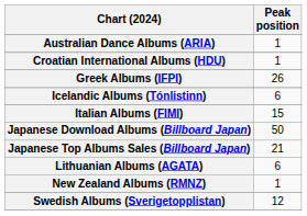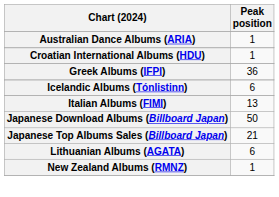Greek Albums (IFPI) | Peak position: 26 -> 36
Italian Albums (FIMI) | Peak position: 15 -> 13
- row: Swedish Albums (Sverigetopplistan) | 12
